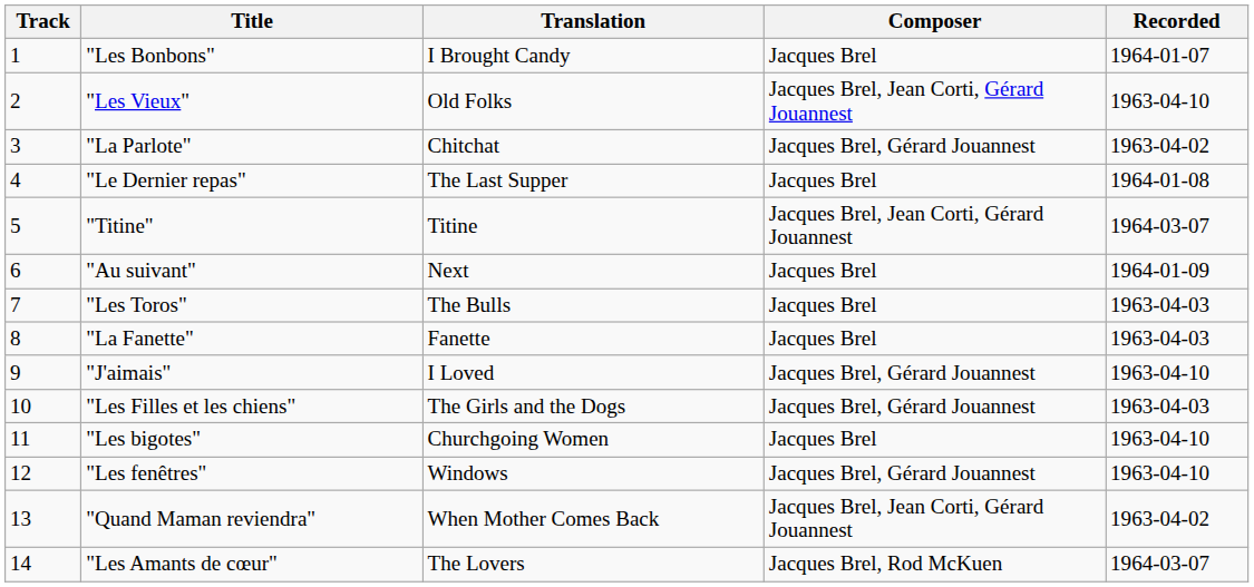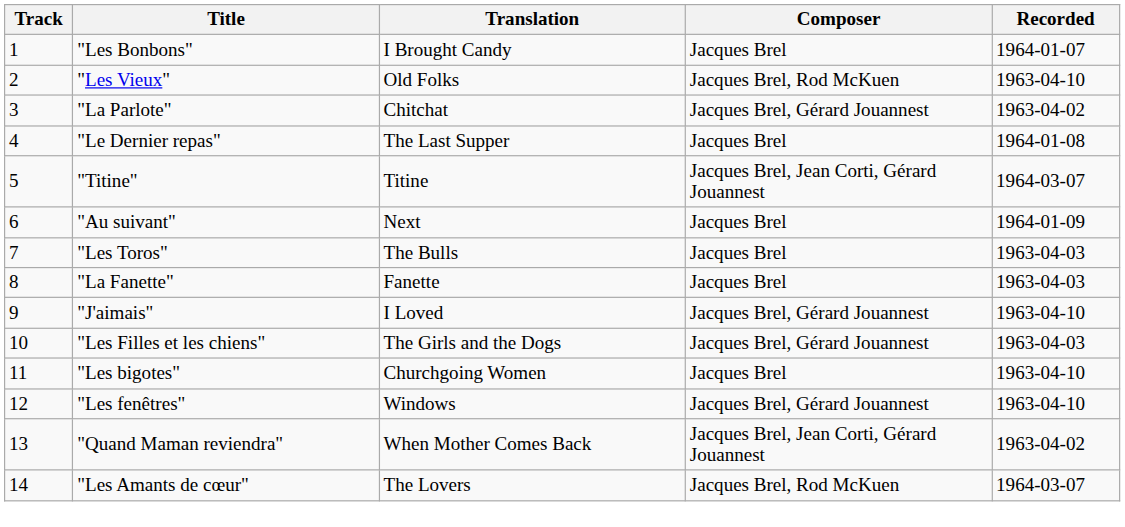"Les Vieux" | Composer: Jacques Brel, Jean Corti, Gérard Jouannest -> Jacques Brel, Rod McKuen
